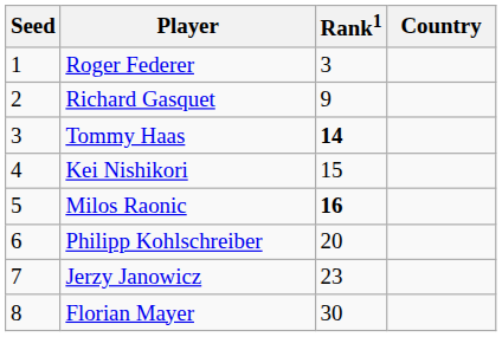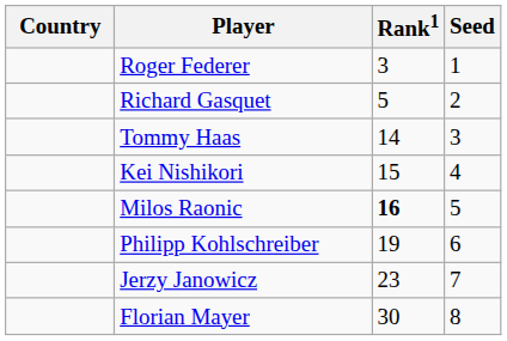columns swapped: Country <-> Seed
Richard Gasquet | Rank1: 9 -> 5
Tommy Haas | Rank1: bold -> normal
Philipp Kohlschreiber | Rank1: 20 -> 19
